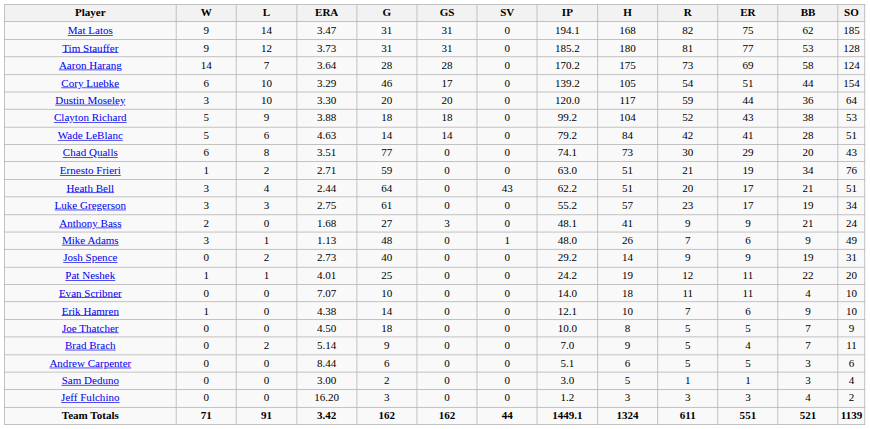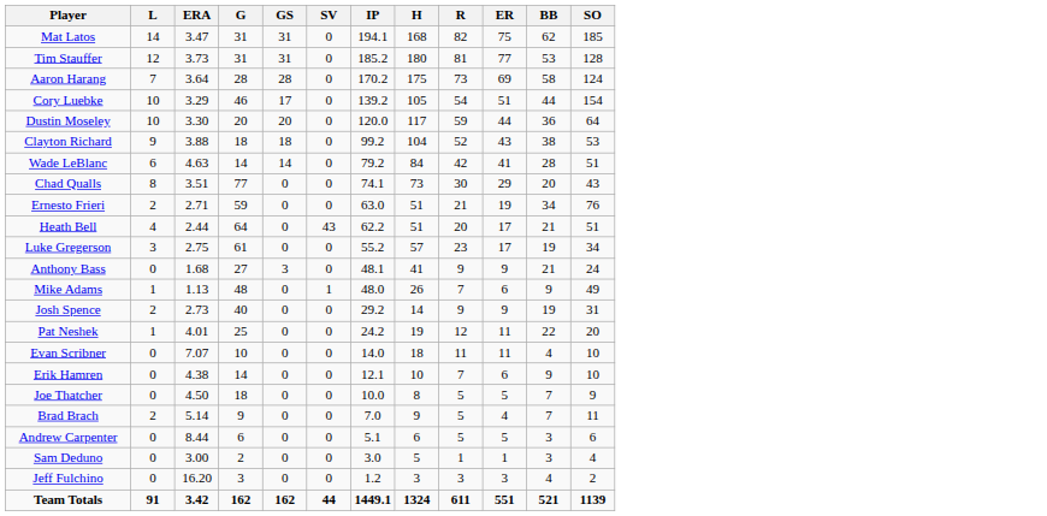- column: W | 9 | 9 | 14 | 6 | 3 | 5 | 5 | 6 | 1 | 3 | 3 | 2 | 3 | 0 | 1 | 0 | 1 | 0 | 0 | 0 | 0 | 0 | 71
